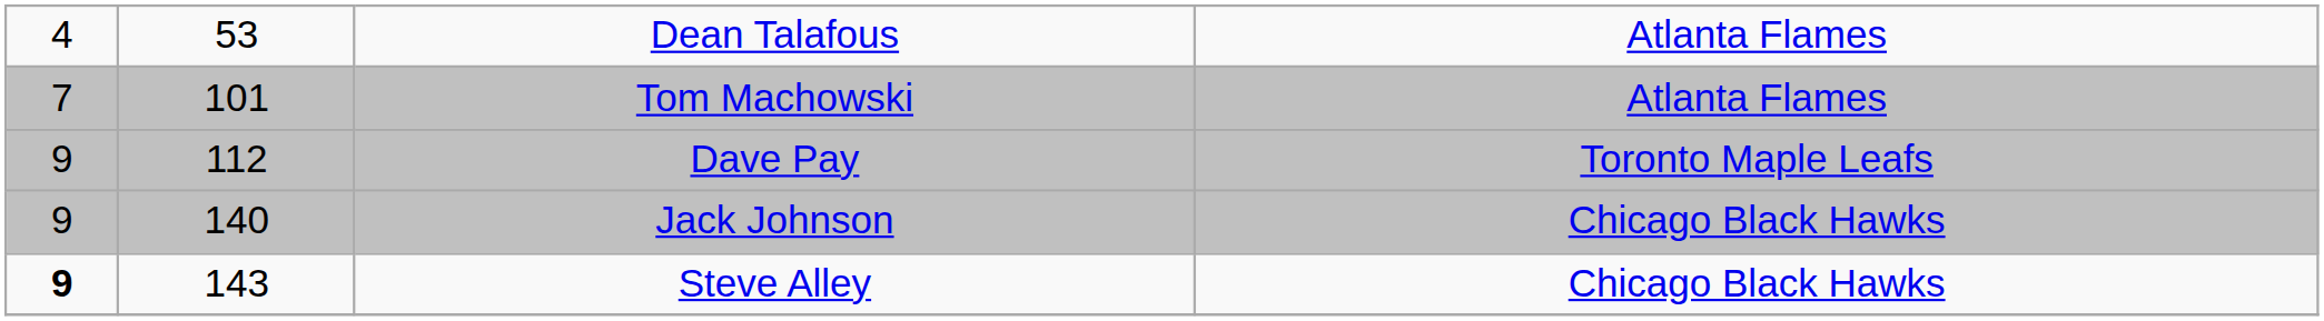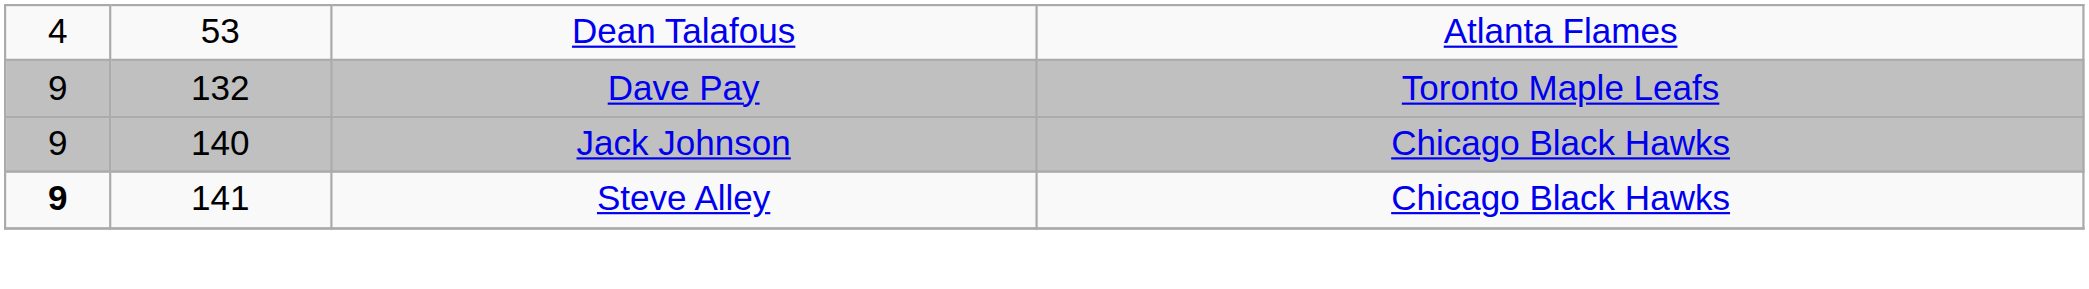- row: 7 | 101 | Tom Machowski | Atlanta Flames
Dave Pay | column 2: 112 -> 132
Steve Alley | column 2: 143 -> 141
